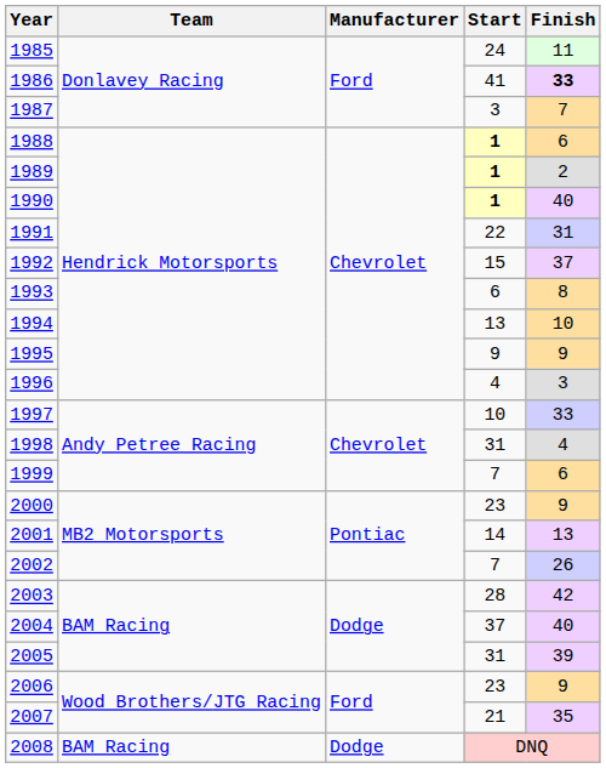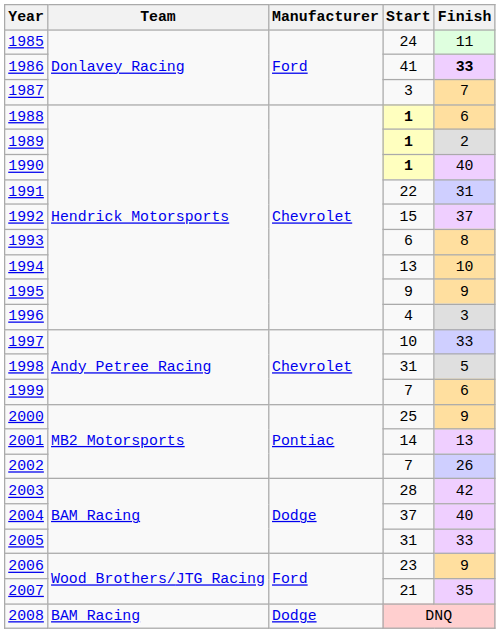1998 | Finish: 4 -> 5
2000 | Start: 23 -> 25
2005 | Finish: 39 -> 33
